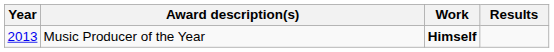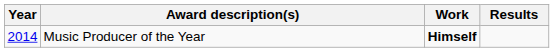Music Producer of the Year | Year: 2013 -> 2014
